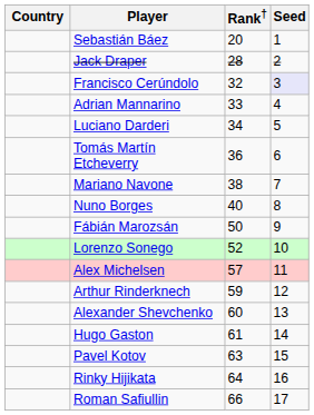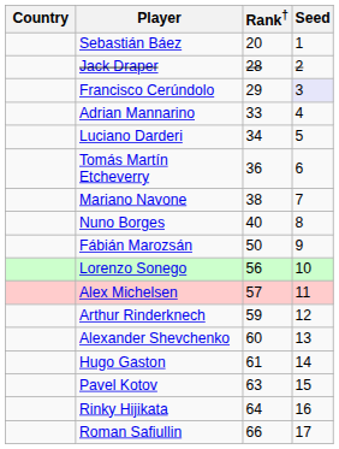Francisco Cerúndolo | Rank†: 32 -> 29
Lorenzo Sonego | Rank†: 52 -> 56
